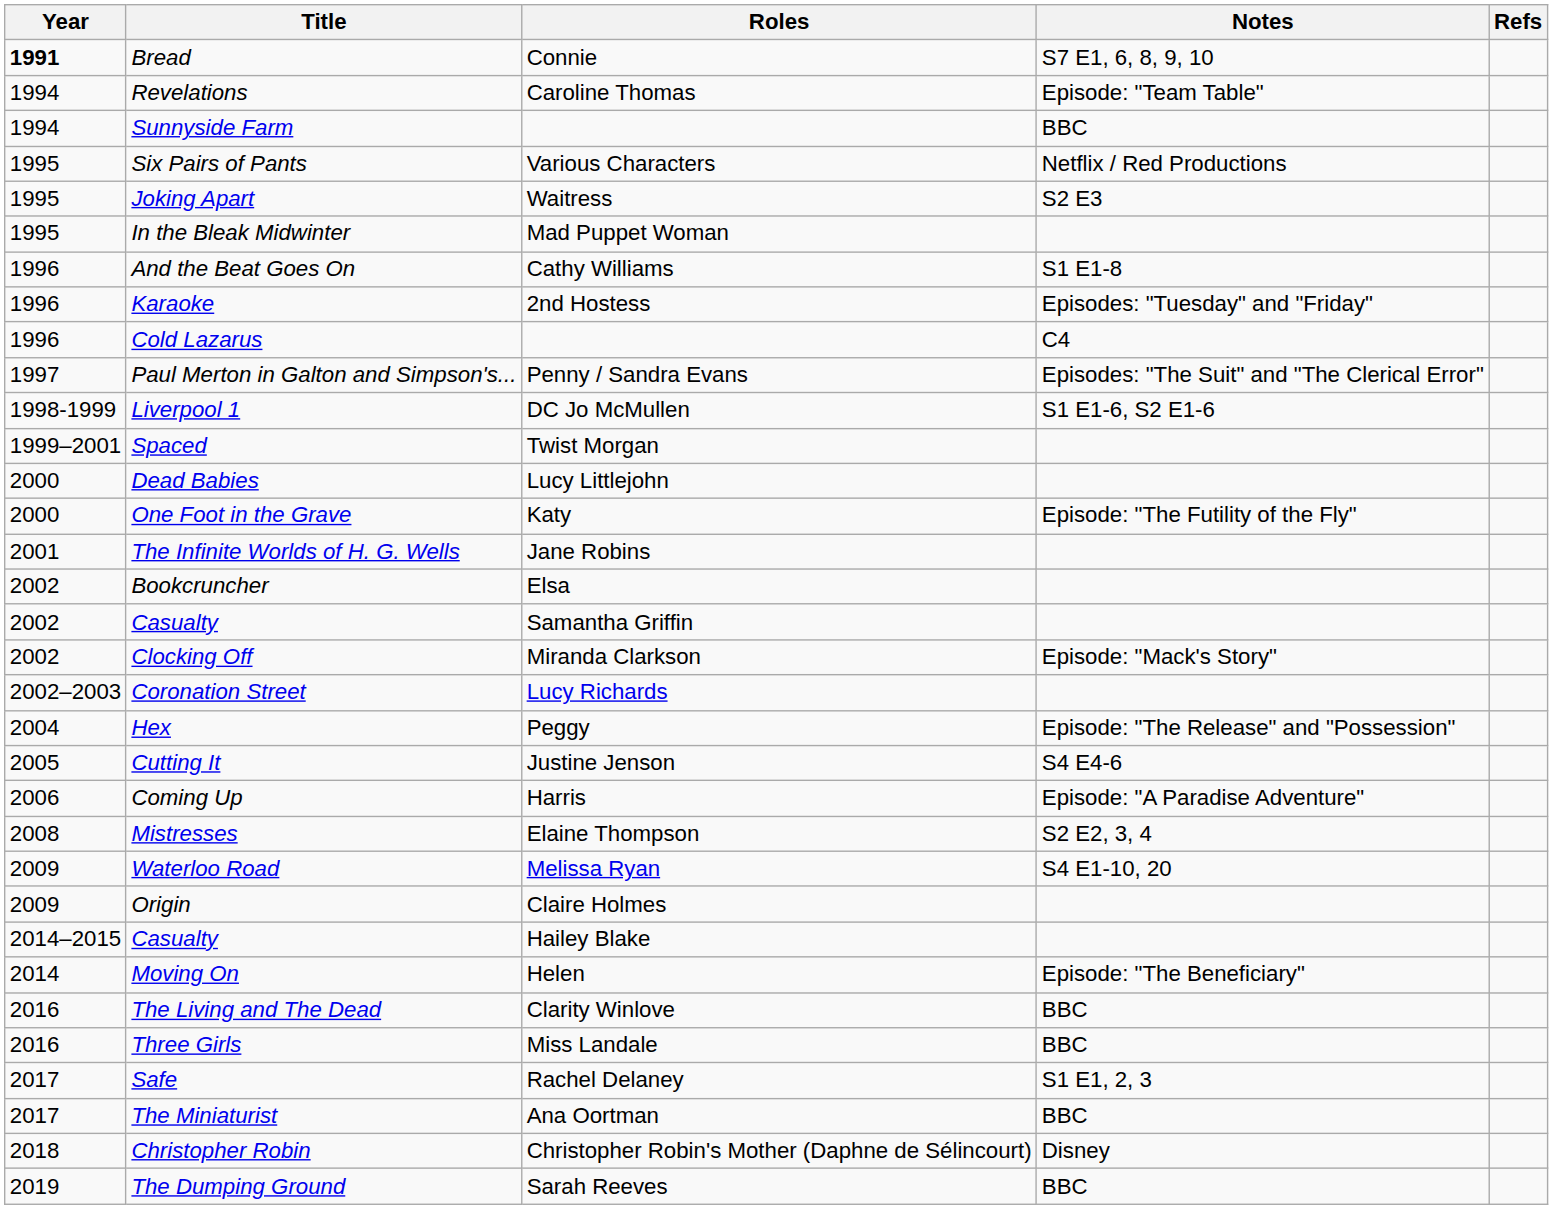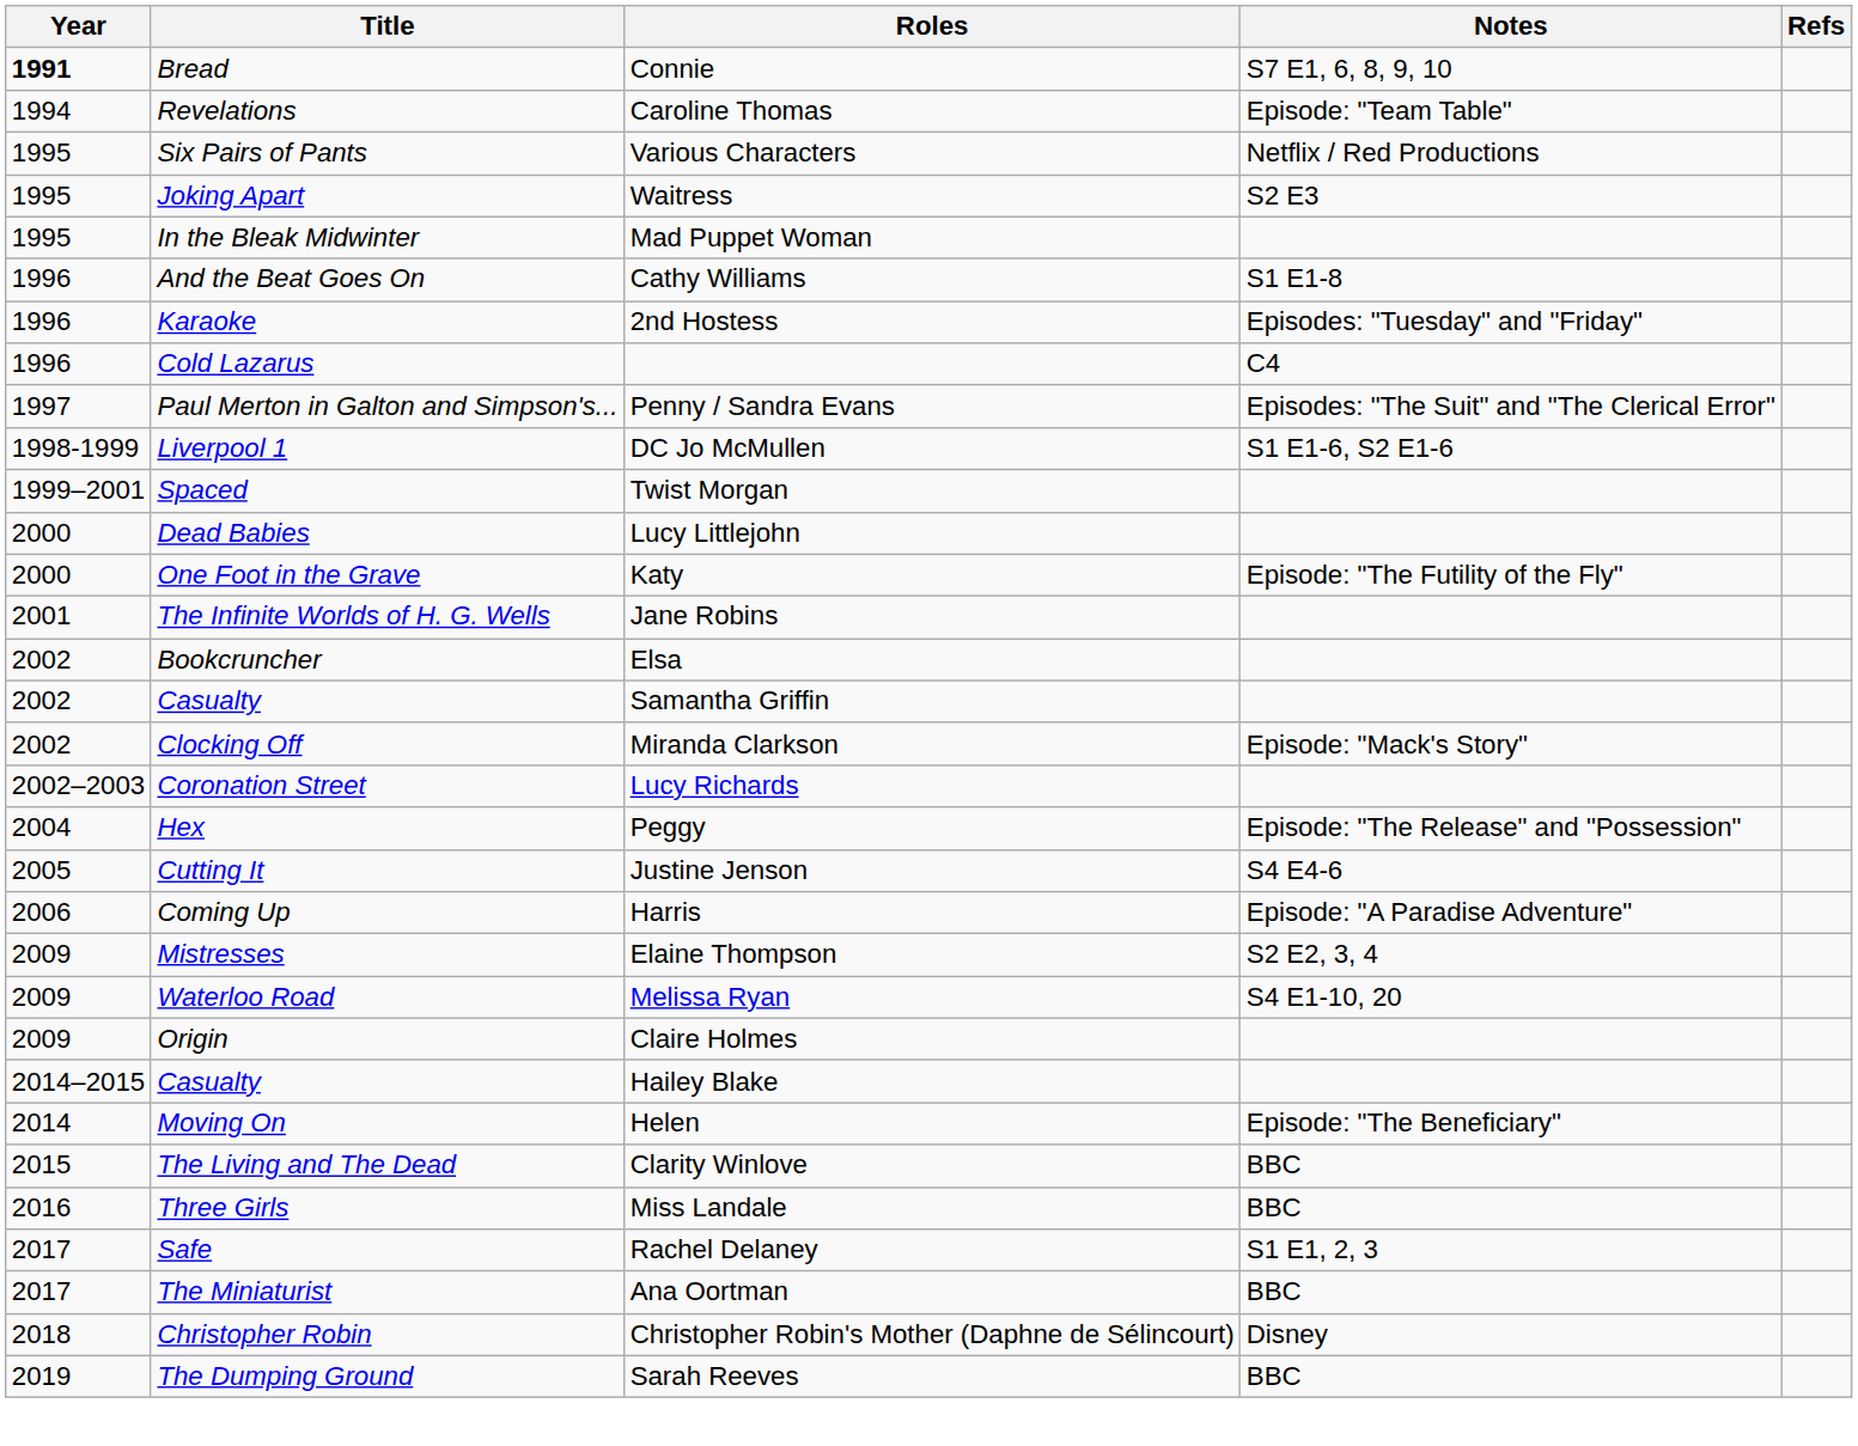- row: 1994 | Sunnyside Farm | BBC
Mistresses | Year: 2008 -> 2009
The Living and The Dead | Year: 2016 -> 2015
